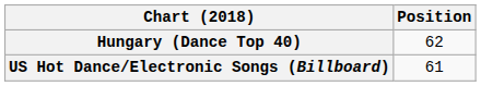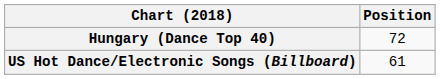Hungary (Dance Top 40) | Position: 62 -> 72
